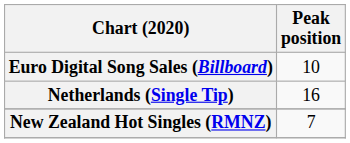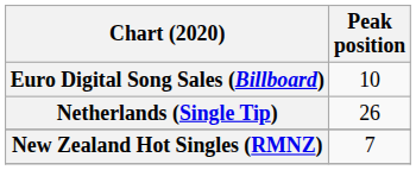Netherlands (Single Tip) | Peak position: 16 -> 26
